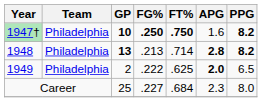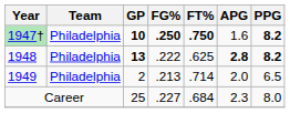1948 | FG%: .213 -> .222
1948 | FT%: .714 -> .625
1949 | FG%: .222 -> .213
1949 | FT%: .625 -> .714
1949 | APG: bold -> normal
